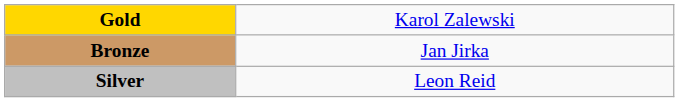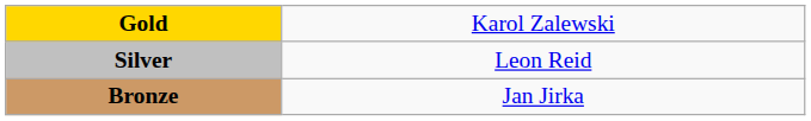rows swapped: Silver <-> Bronze
